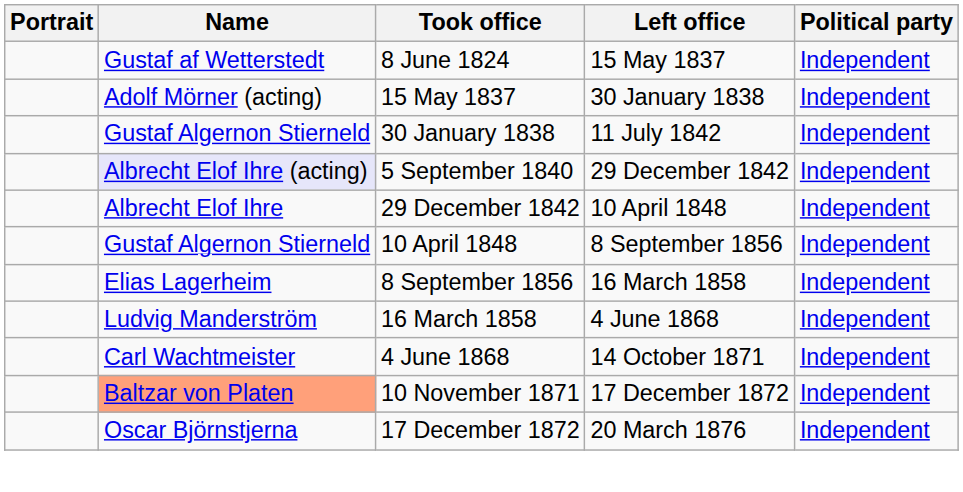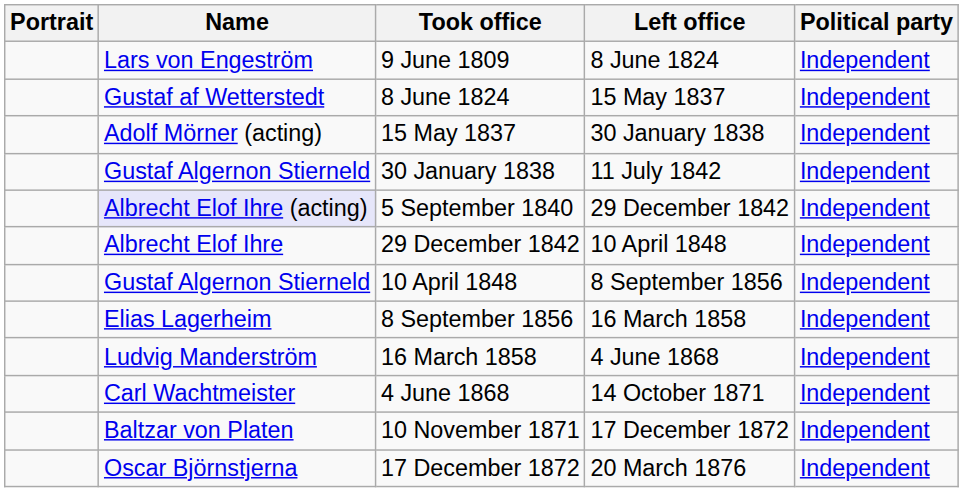+ row: Lars von Engeström | 9 June 1809 | 8 June 1824 | Independent
10 November 1871 | Name: lightsalmon background -> no background
